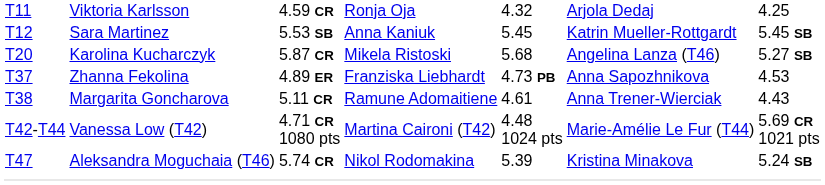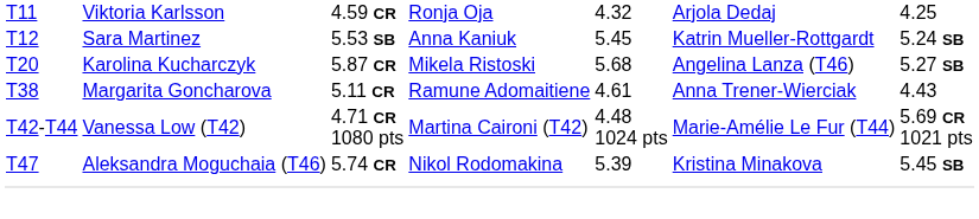T12 | column 7: 5.45 SB -> 5.24 SB
- row: T37 | Zhanna Fekolina | 4.89 ER | Franziska Liebhardt | 4.73 PB | Anna Sapozhnikova | 4.53
T47 | column 7: 5.24 SB -> 5.45 SB
